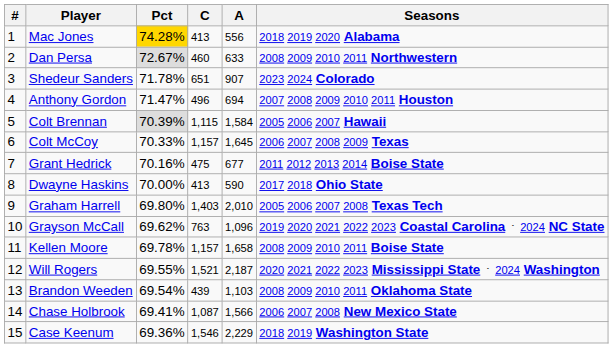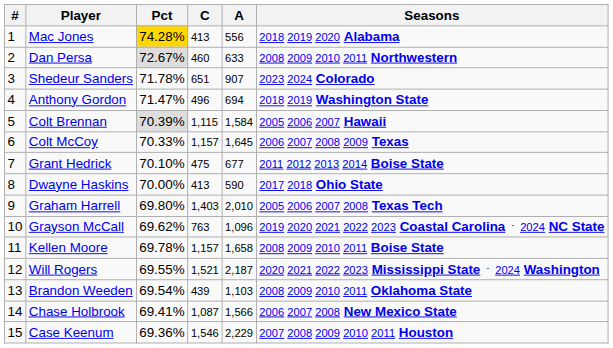Anthony Gordon | Seasons: 2007 2008 2009 2010 2011 Houston -> 2018 2019 Washington State
Grant Hedrick | Pct: 70.16% -> 70.10%
Case Keenum | Seasons: 2018 2019 Washington State -> 2007 2008 2009 2010 2011 Houston
